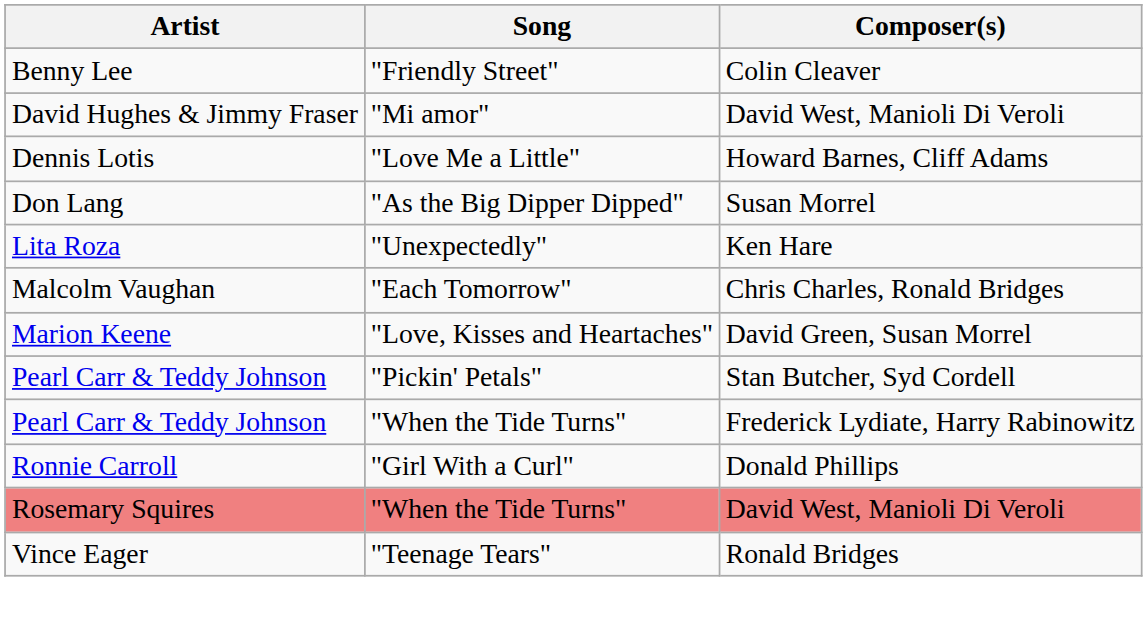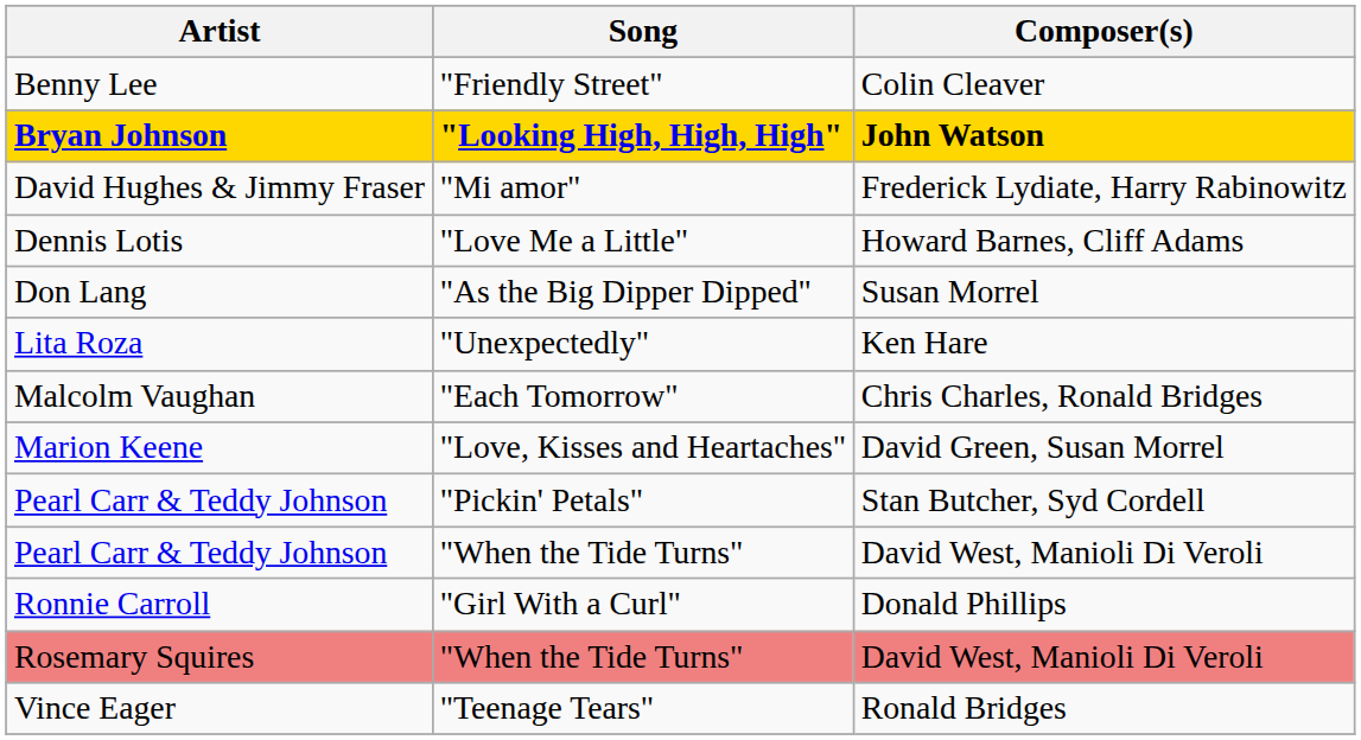+ row: Bryan Johnson | "Looking High, High, High" | John Watson
David Hughes & Jimmy Fraser | Composer(s): David West, Manioli Di Veroli -> Frederick Lydiate, Harry Rabinowitz
Pearl Carr & Teddy Johnson / "When the Tide Turns" | Composer(s): Frederick Lydiate, Harry Rabinowitz -> David West, Manioli Di Veroli
